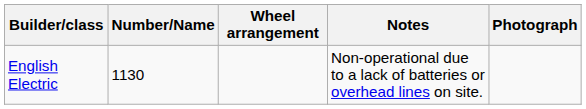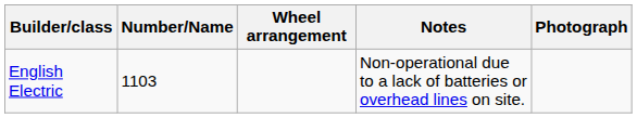English Electric | Number/Name: 1130 -> 1103
